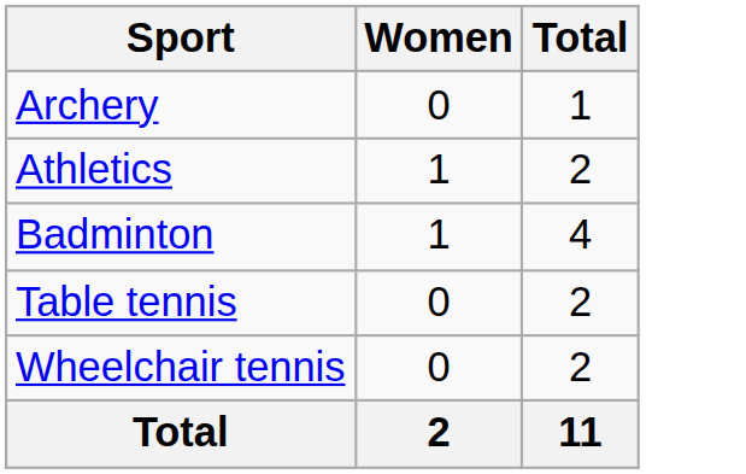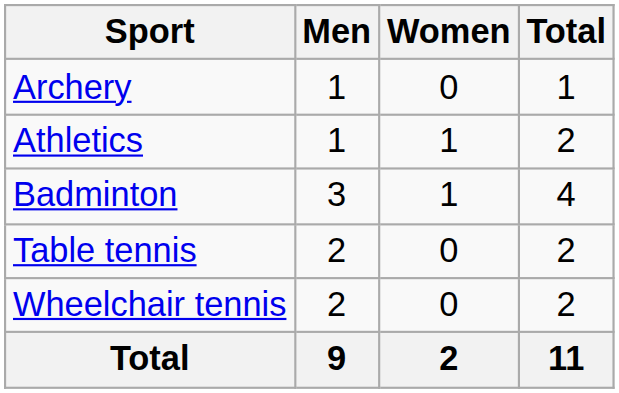+ column: Men | 1 | 1 | 3 | 2 | 2 | 9
